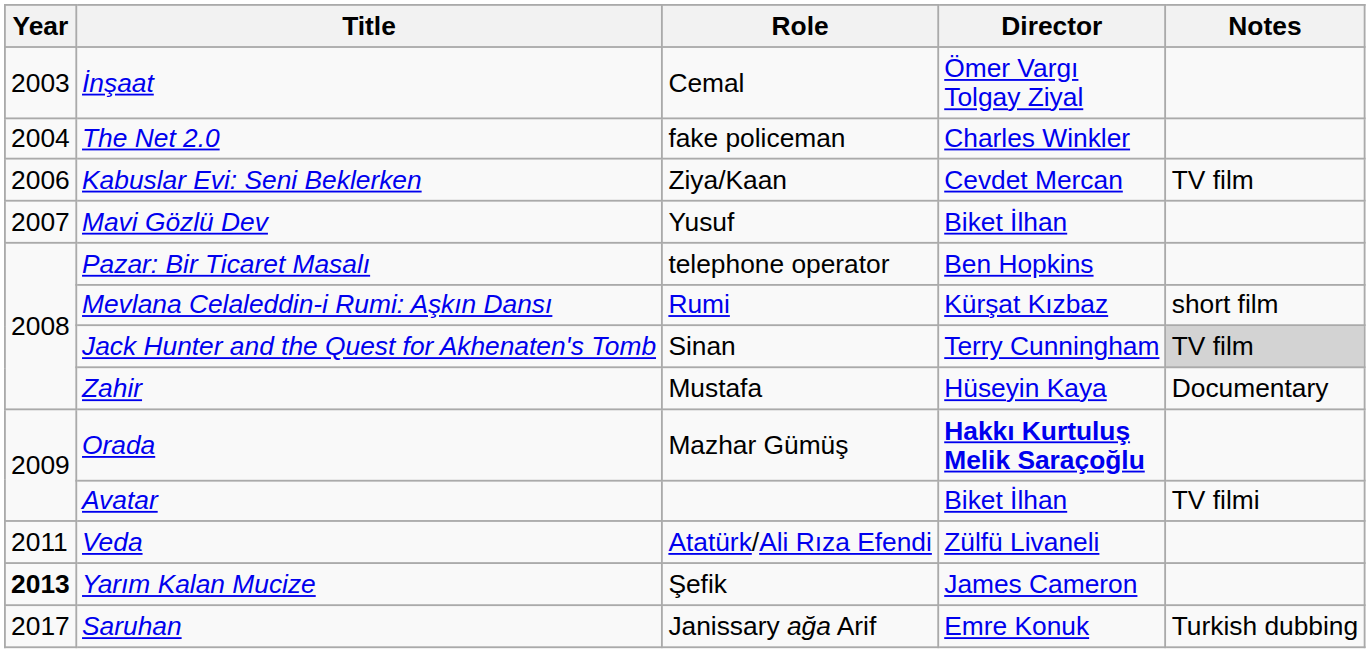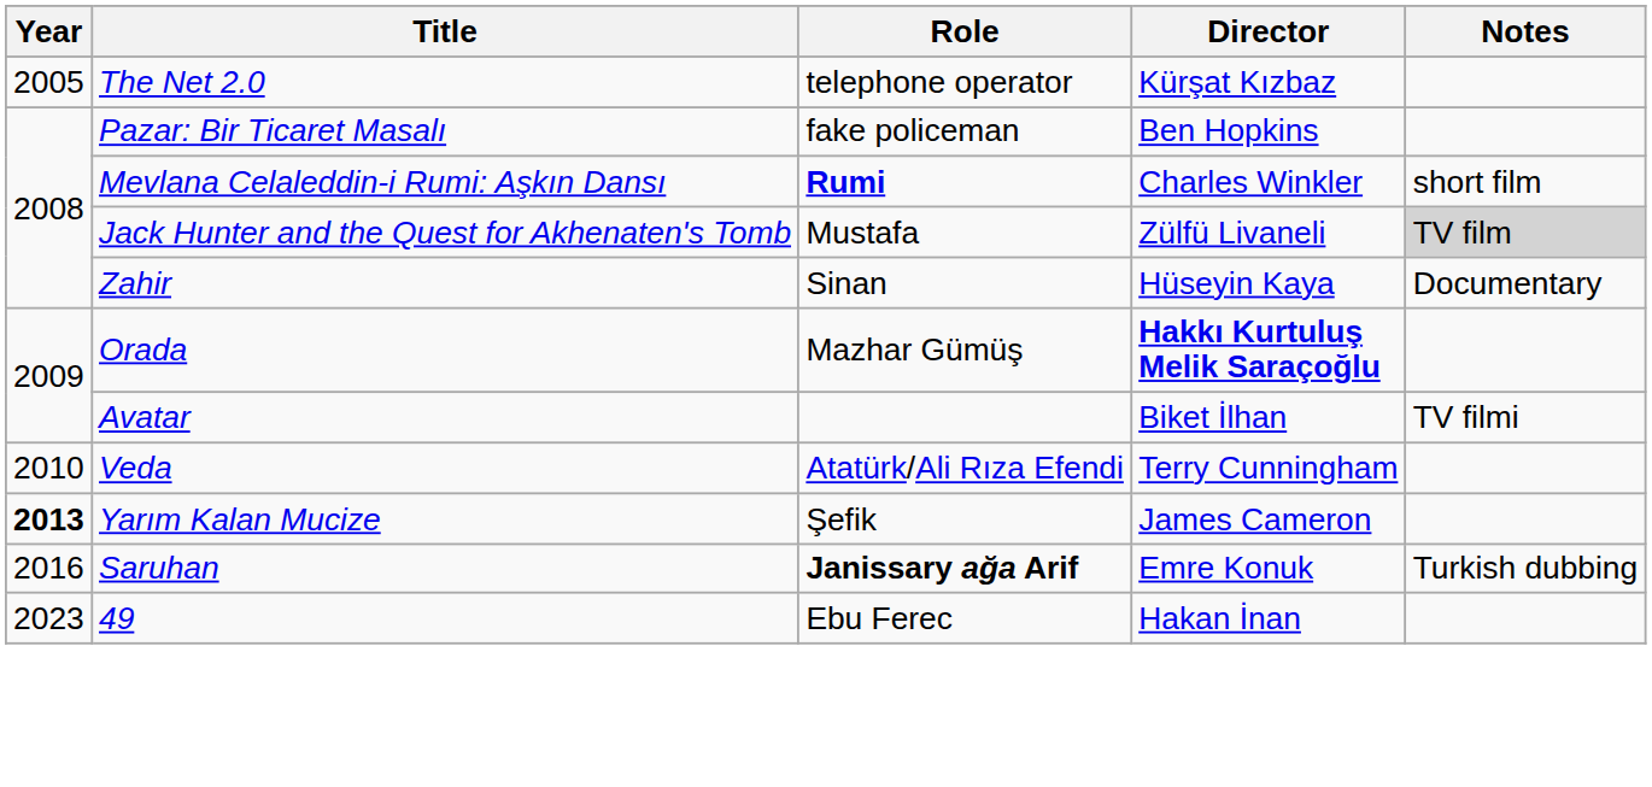- row: 2003 | İnşaat | Cemal | Ömer Vargı Tolgay Ziyal
The Net 2.0 | Year: 2004 -> 2005
The Net 2.0 | Role: fake policeman -> telephone operator
The Net 2.0 | Director: Charles Winkler -> Kürşat Kızbaz
- row: 2006 | Kabuslar Evi: Seni Beklerken | Ziya/Kaan | Cevdet Mercan | TV film
- row: 2007 | Mavi Gözlü Dev | Yusuf | Biket İlhan
Pazar: Bir Ticaret Masalı | Role: telephone operator -> fake policeman
Mevlana Celaleddin-i Rumi: Aşkın Dansı | Role: normal -> bold
Mevlana Celaleddin-i Rumi: Aşkın Dansı | Director: Kürşat Kızbaz -> Charles Winkler
Jack Hunter and the Quest for Akhenaten's Tomb | Role: Sinan -> Mustafa
Jack Hunter and the Quest for Akhenaten's Tomb | Director: Terry Cunningham -> Zülfü Livaneli
Zahir | Role: Mustafa -> Sinan
Veda | Year: 2011 -> 2010
Veda | Director: Zülfü Livaneli -> Terry Cunningham
Saruhan | Year: 2017 -> 2016
Saruhan | Role: normal -> bold
+ row: 2023 | 49 | Ebu Ferec | Hakan İnan
